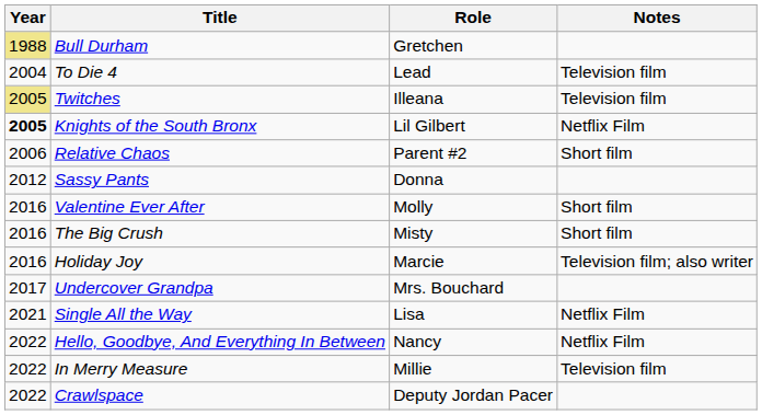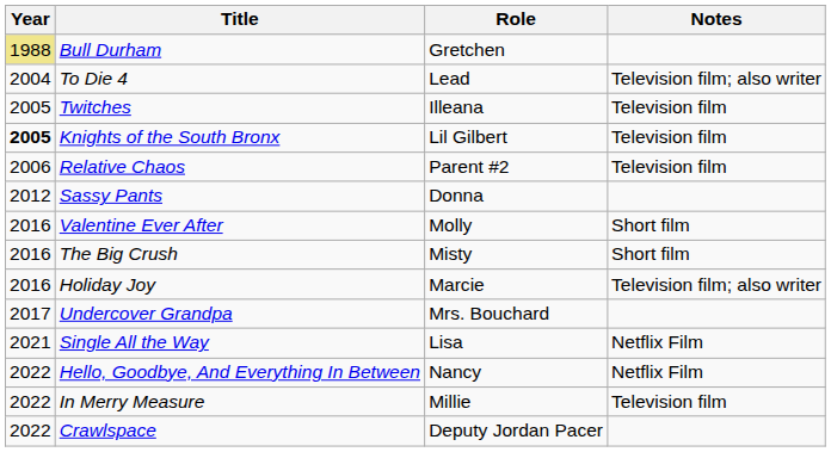To Die 4 | Notes: Television film -> Television film; also writer
Twitches | Year: khaki background -> no background
Knights of the South Bronx | Notes: Netflix Film -> Television film
Relative Chaos | Notes: Short film -> Television film
